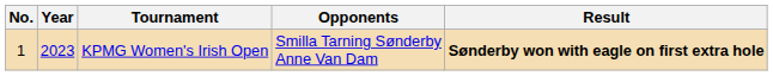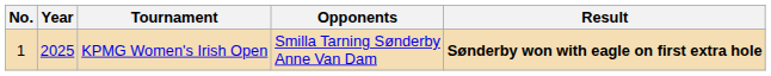KPMG Women's Irish Open | Year: 2023 -> 2025
